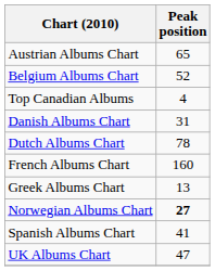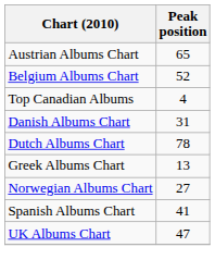- row: French Albums Chart | 160
Norwegian Albums Chart | Peak position: bold -> normal
